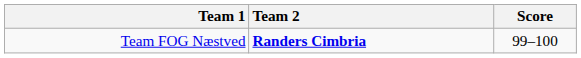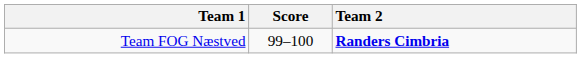columns swapped: Score <-> Team 2
